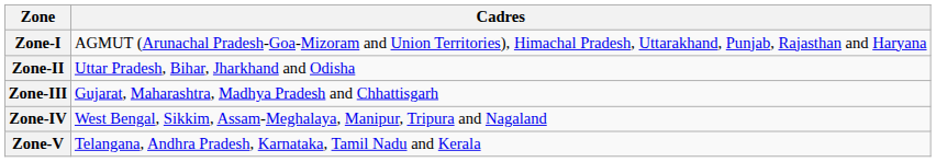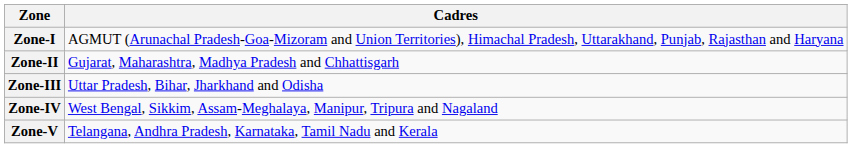Zone-II | Cadres: Uttar Pradesh, Bihar, Jharkhand and Odisha -> Gujarat, Maharashtra, Madhya Pradesh and Chhattisgarh
Zone-III | Cadres: Gujarat, Maharashtra, Madhya Pradesh and Chhattisgarh -> Uttar Pradesh, Bihar, Jharkhand and Odisha
